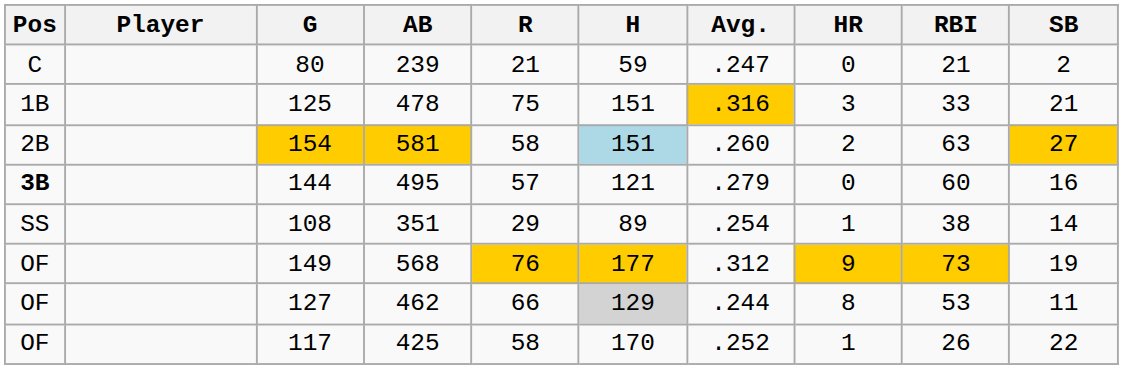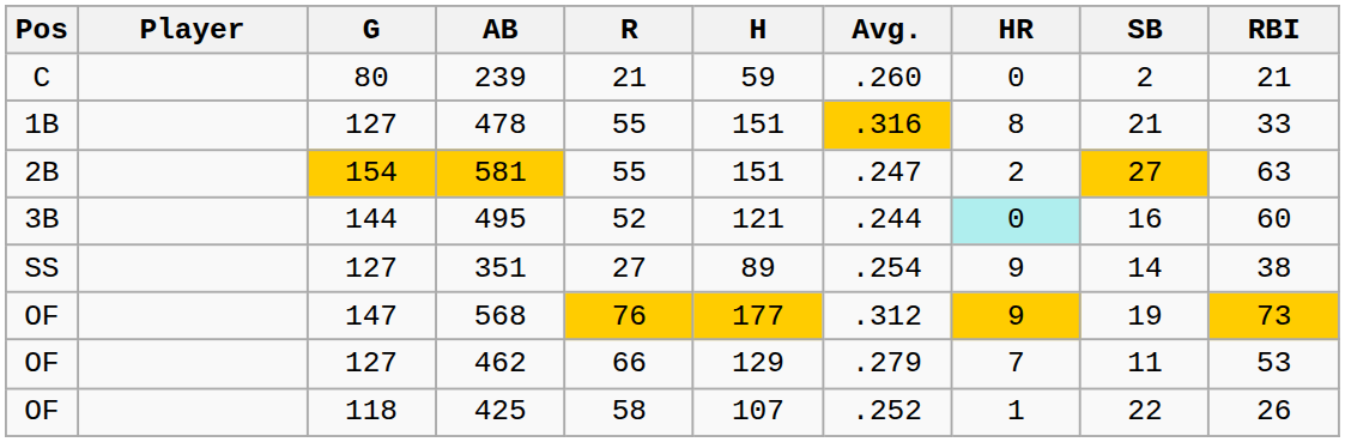columns swapped: RBI <-> SB
239 | Avg.: .247 -> .260
478 | G: 125 -> 127
478 | R: 75 -> 55
478 | HR: 3 -> 8
581 | R: 58 -> 55
581 | H: lightblue background -> no background
581 | Avg.: .260 -> .247
495 | Pos: bold -> normal
495 | R: 57 -> 52
495 | Avg.: .279 -> .244
495 | HR: no background -> paleturquoise background
351 | G: 108 -> 127
351 | R: 29 -> 27
351 | HR: 1 -> 9
568 | G: 149 -> 147
462 | H: lightgrey background -> no background
462 | Avg.: .244 -> .279
462 | HR: 8 -> 7
425 | G: 117 -> 118
425 | H: 170 -> 107
